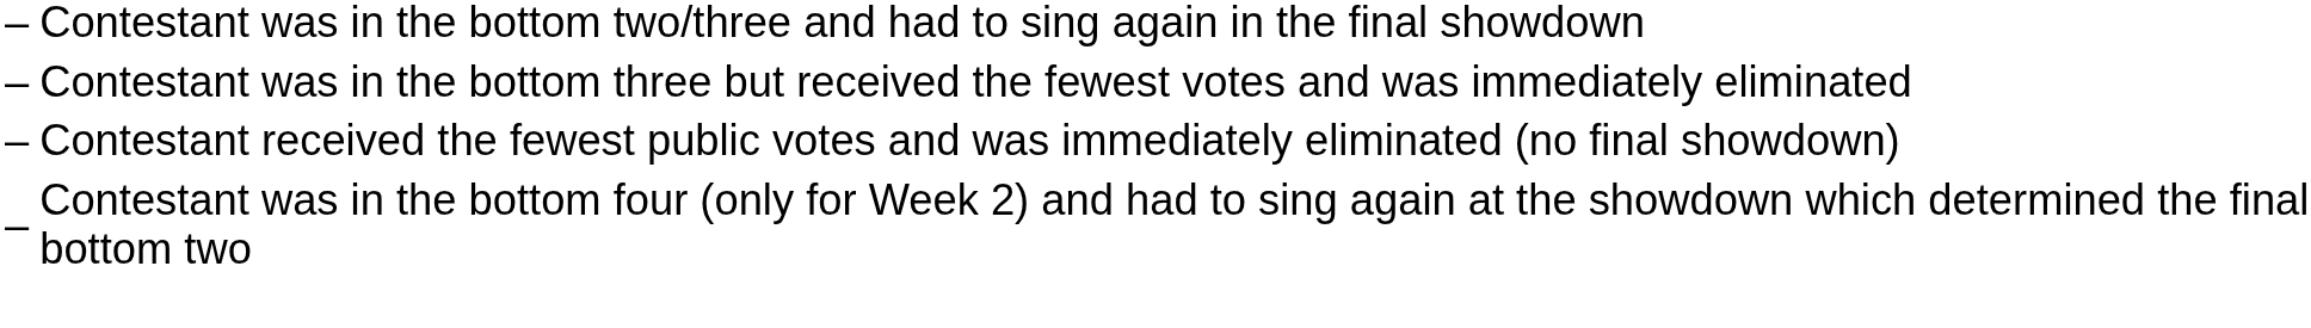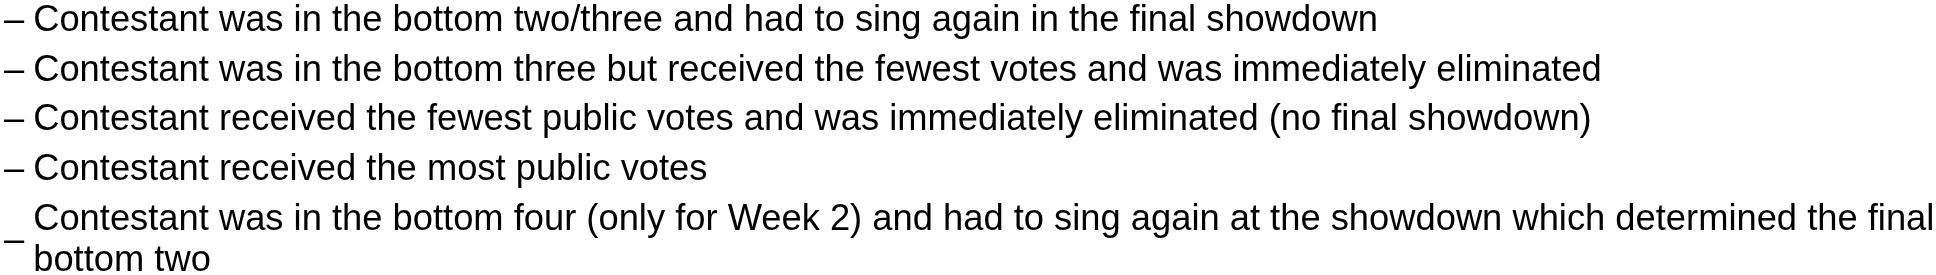+ row: – | Contestant received the most public votes
